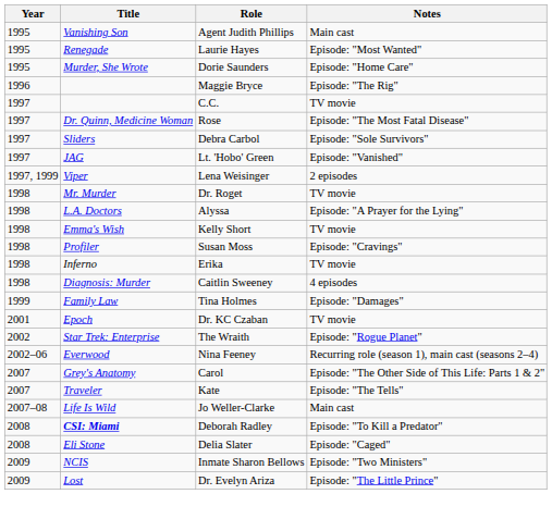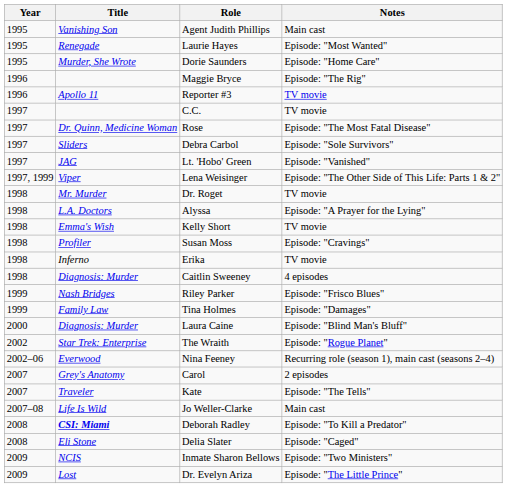+ row: 1996 | Apollo 11 | Reporter #3 | TV movie
Lena Weisinger | Notes: 2 episodes -> Episode: "The Other Side of This Life: Parts 1 & 2"
+ row: 1999 | Nash Bridges | Riley Parker | Episode: "Frisco Blues"
+ row: 2000 | Diagnosis: Murder | Laura Caine | Episode: "Blind Man's Bluff"
- row: 2001 | Epoch | Dr. KC Czaban | TV movie
Carol | Notes: Episode: "The Other Side of This Life: Parts 1 & 2" -> 2 episodes
